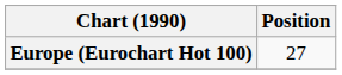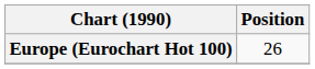Europe (Eurochart Hot 100) | Position: 27 -> 26
